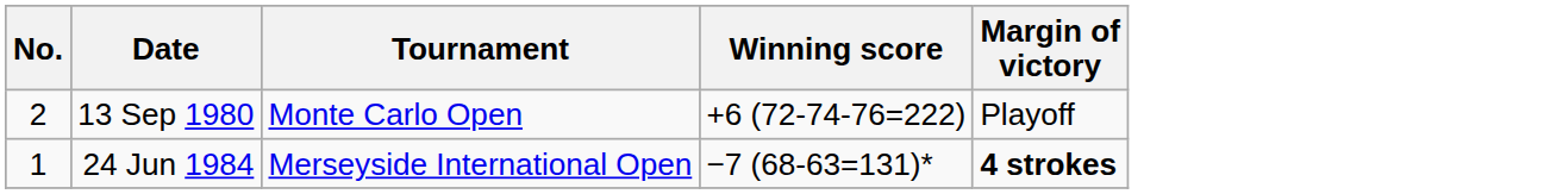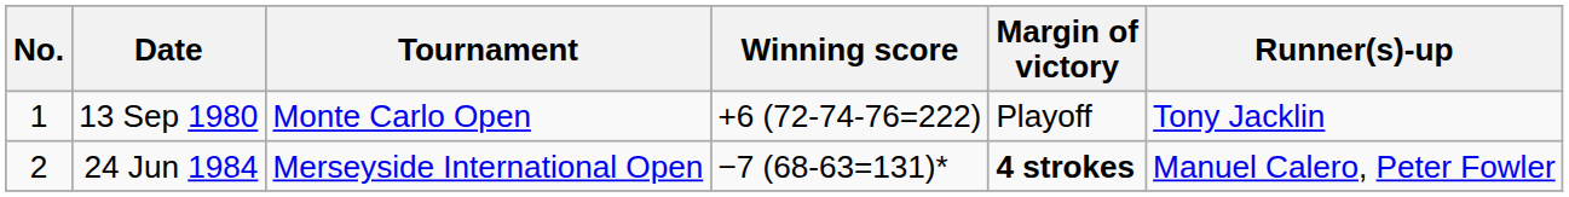+ column: Runner(s)-up | Tony Jacklin | Manuel Calero, Peter Fowler
13 Sep 1980 | No.: 2 -> 1
24 Jun 1984 | No.: 1 -> 2
